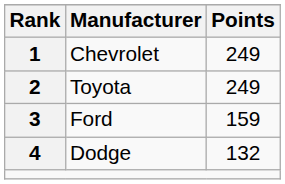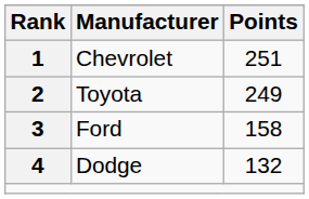Chevrolet | Points: 249 -> 251
Ford | Points: 159 -> 158
